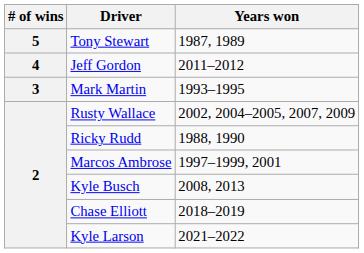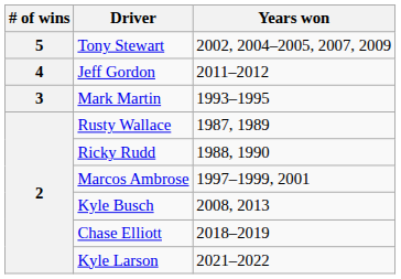Tony Stewart | Years won: 1987, 1989 -> 2002, 2004–2005, 2007, 2009
Rusty Wallace | Years won: 2002, 2004–2005, 2007, 2009 -> 1987, 1989
